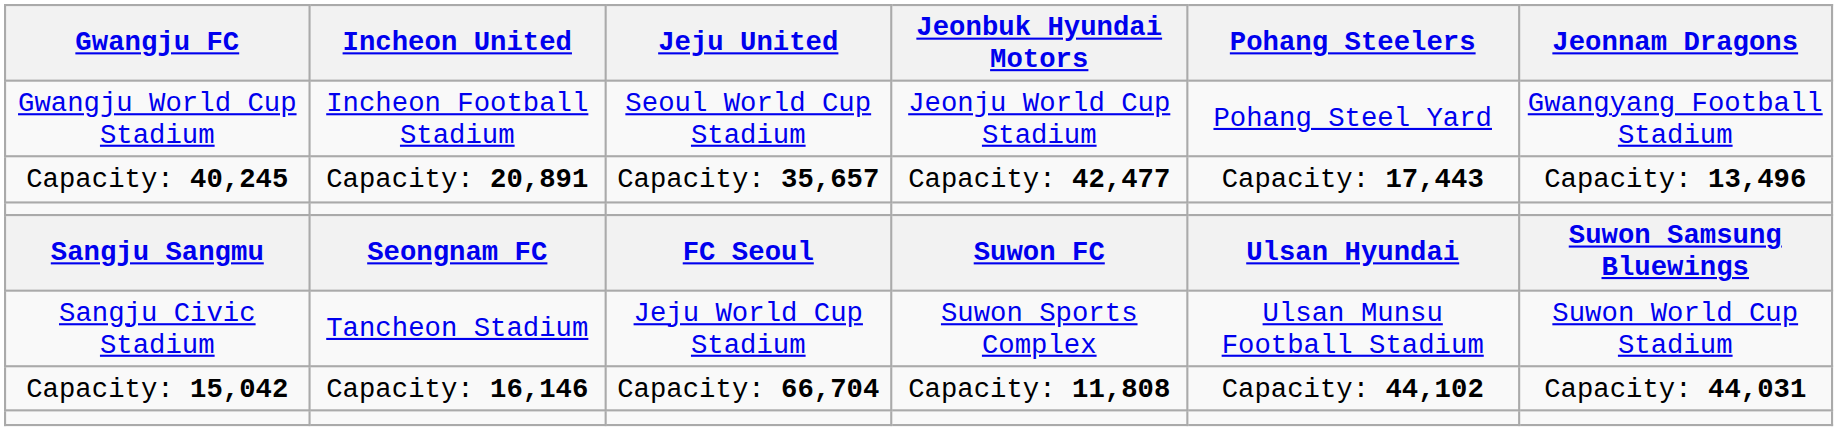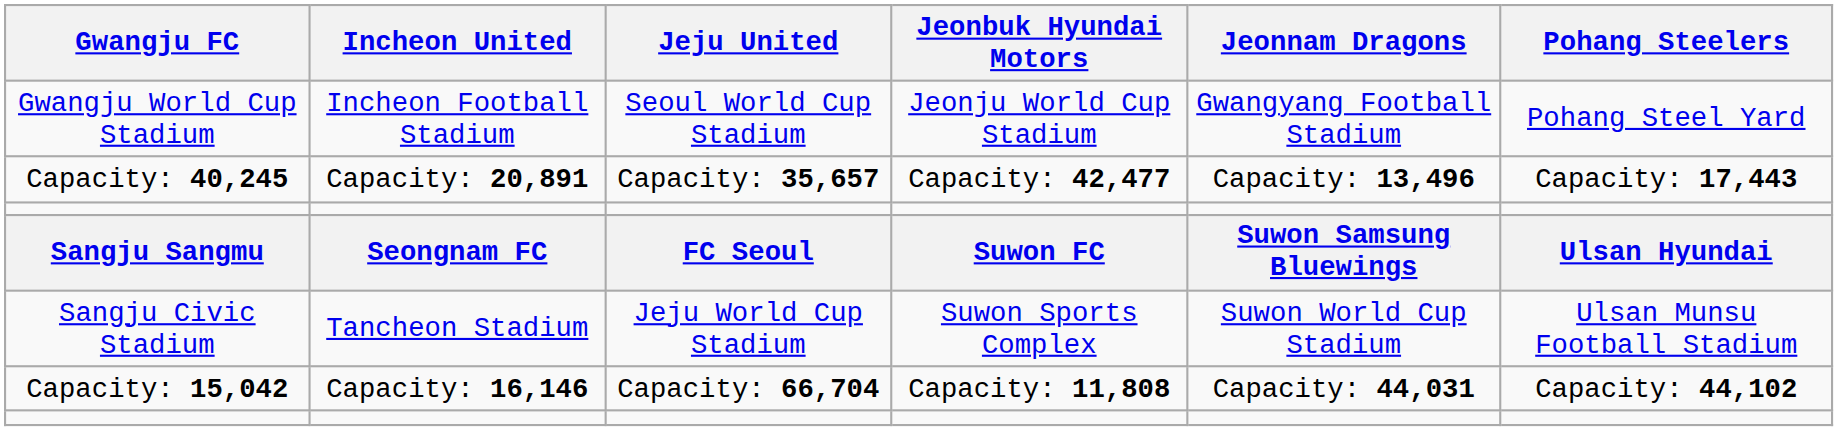columns swapped: Jeonnam Dragons <-> Pohang Steelers
